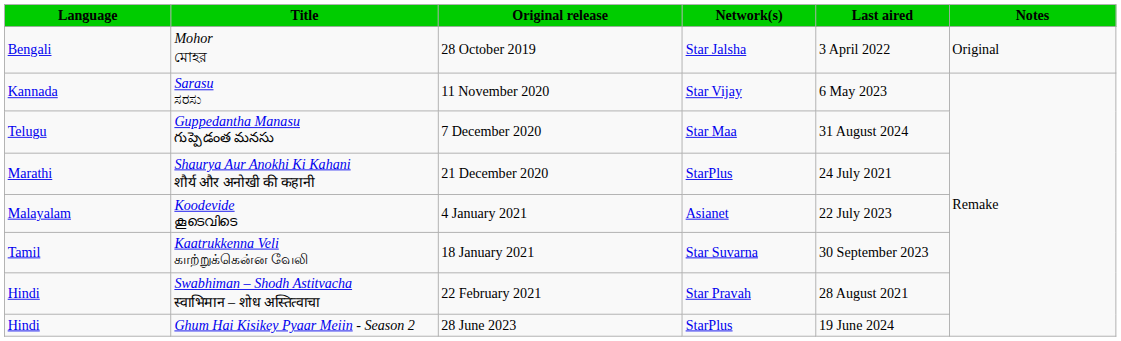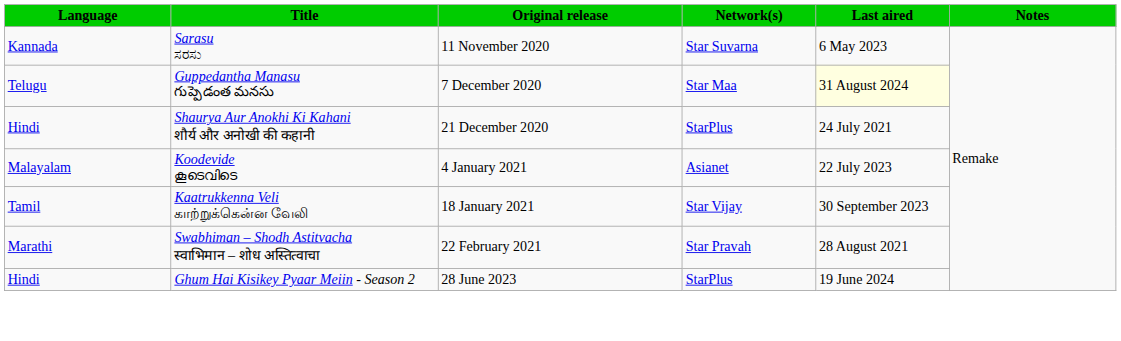- row: Bengali | Mohor মোহর | 28 October 2019 | Star Jalsha | 3 April 2022 | Original
Sarasu ಸರಸು | Network(s): Star Vijay -> Star Suvarna
Guppedantha Manasu గుప్పెడంత మనసు | Last aired: no background -> lightyellow background
Shaurya Aur Anokhi Ki Kahani शौर्य और अनोखी की कहानी | Language: Marathi -> Hindi
Kaatrukkenna Veli காற்றுக்கென்ன வேலி | Network(s): Star Suvarna -> Star Vijay
Swabhiman – Shodh Astitvacha स्वाभिमान – शोध अस्तित्वाचा | Language: Hindi -> Marathi
